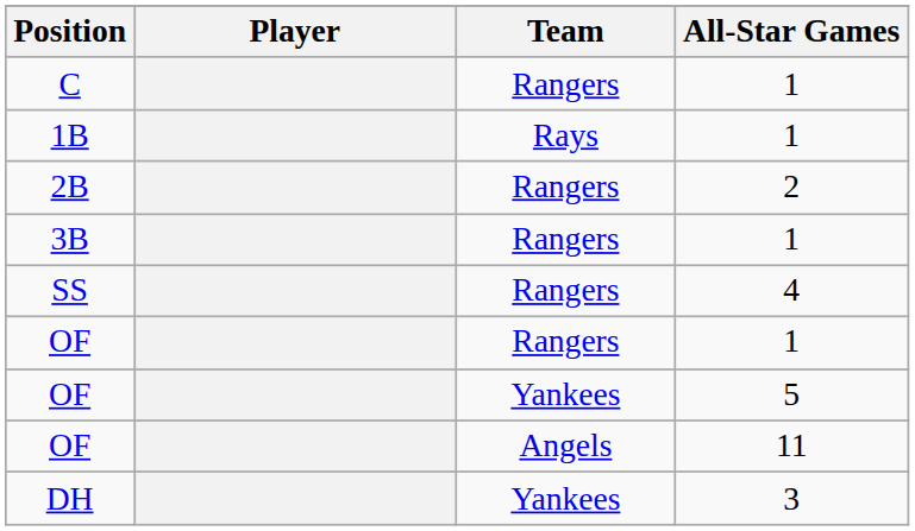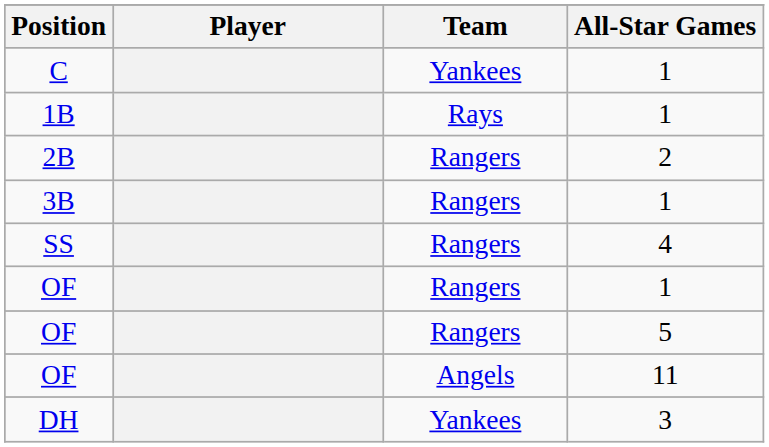C | Team: Rangers -> Yankees
OF / 5 | Team: Yankees -> Rangers
